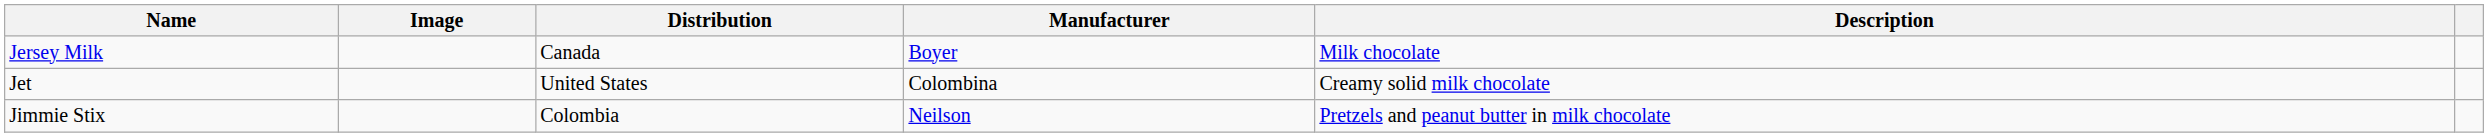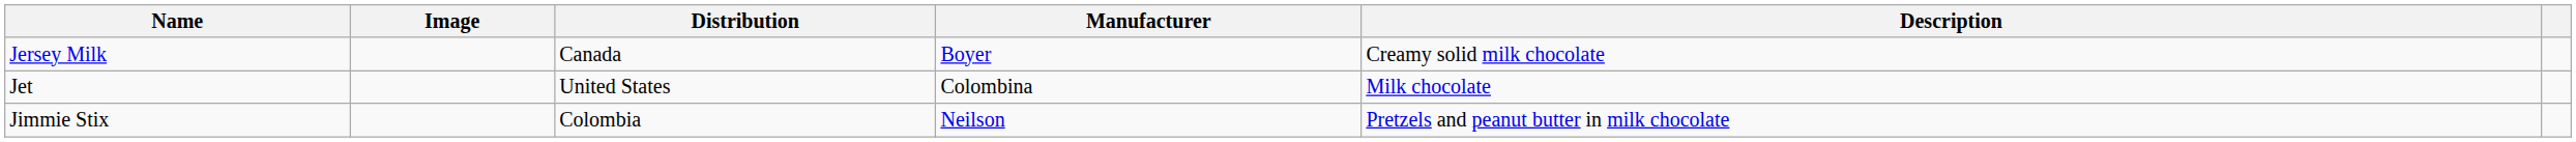Jersey Milk | Description: Milk chocolate -> Creamy solid milk chocolate
Jet | Description: Creamy solid milk chocolate -> Milk chocolate
